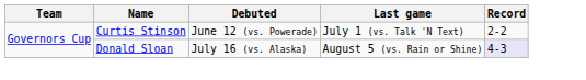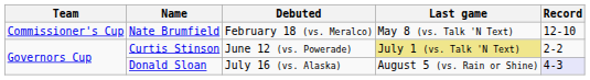+ row: Commissioner's Cup | Nate Brumfield | February 18 (vs. Meralco) | May 8 (vs. Talk 'N Text) | 12-10
Curtis Stinson | Last game: no background -> khaki background
